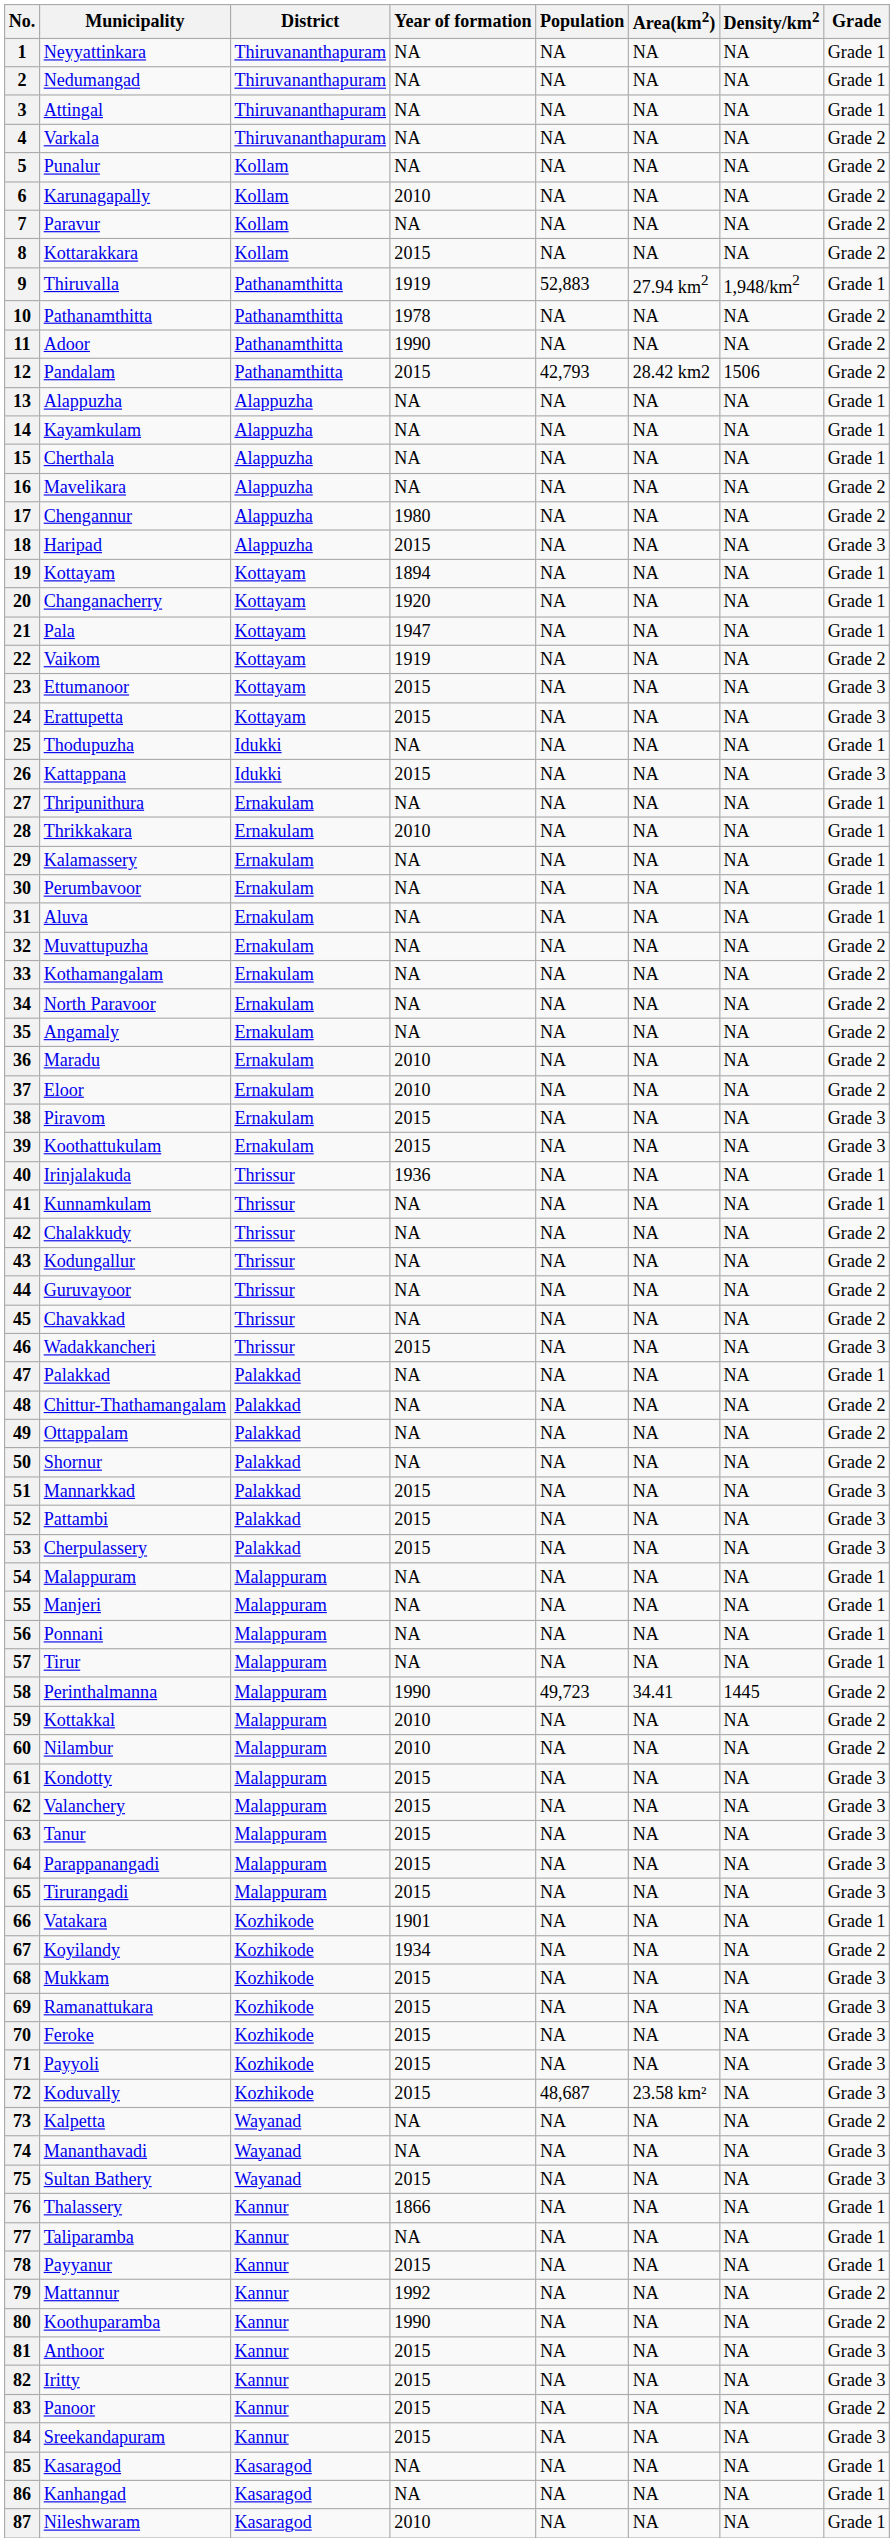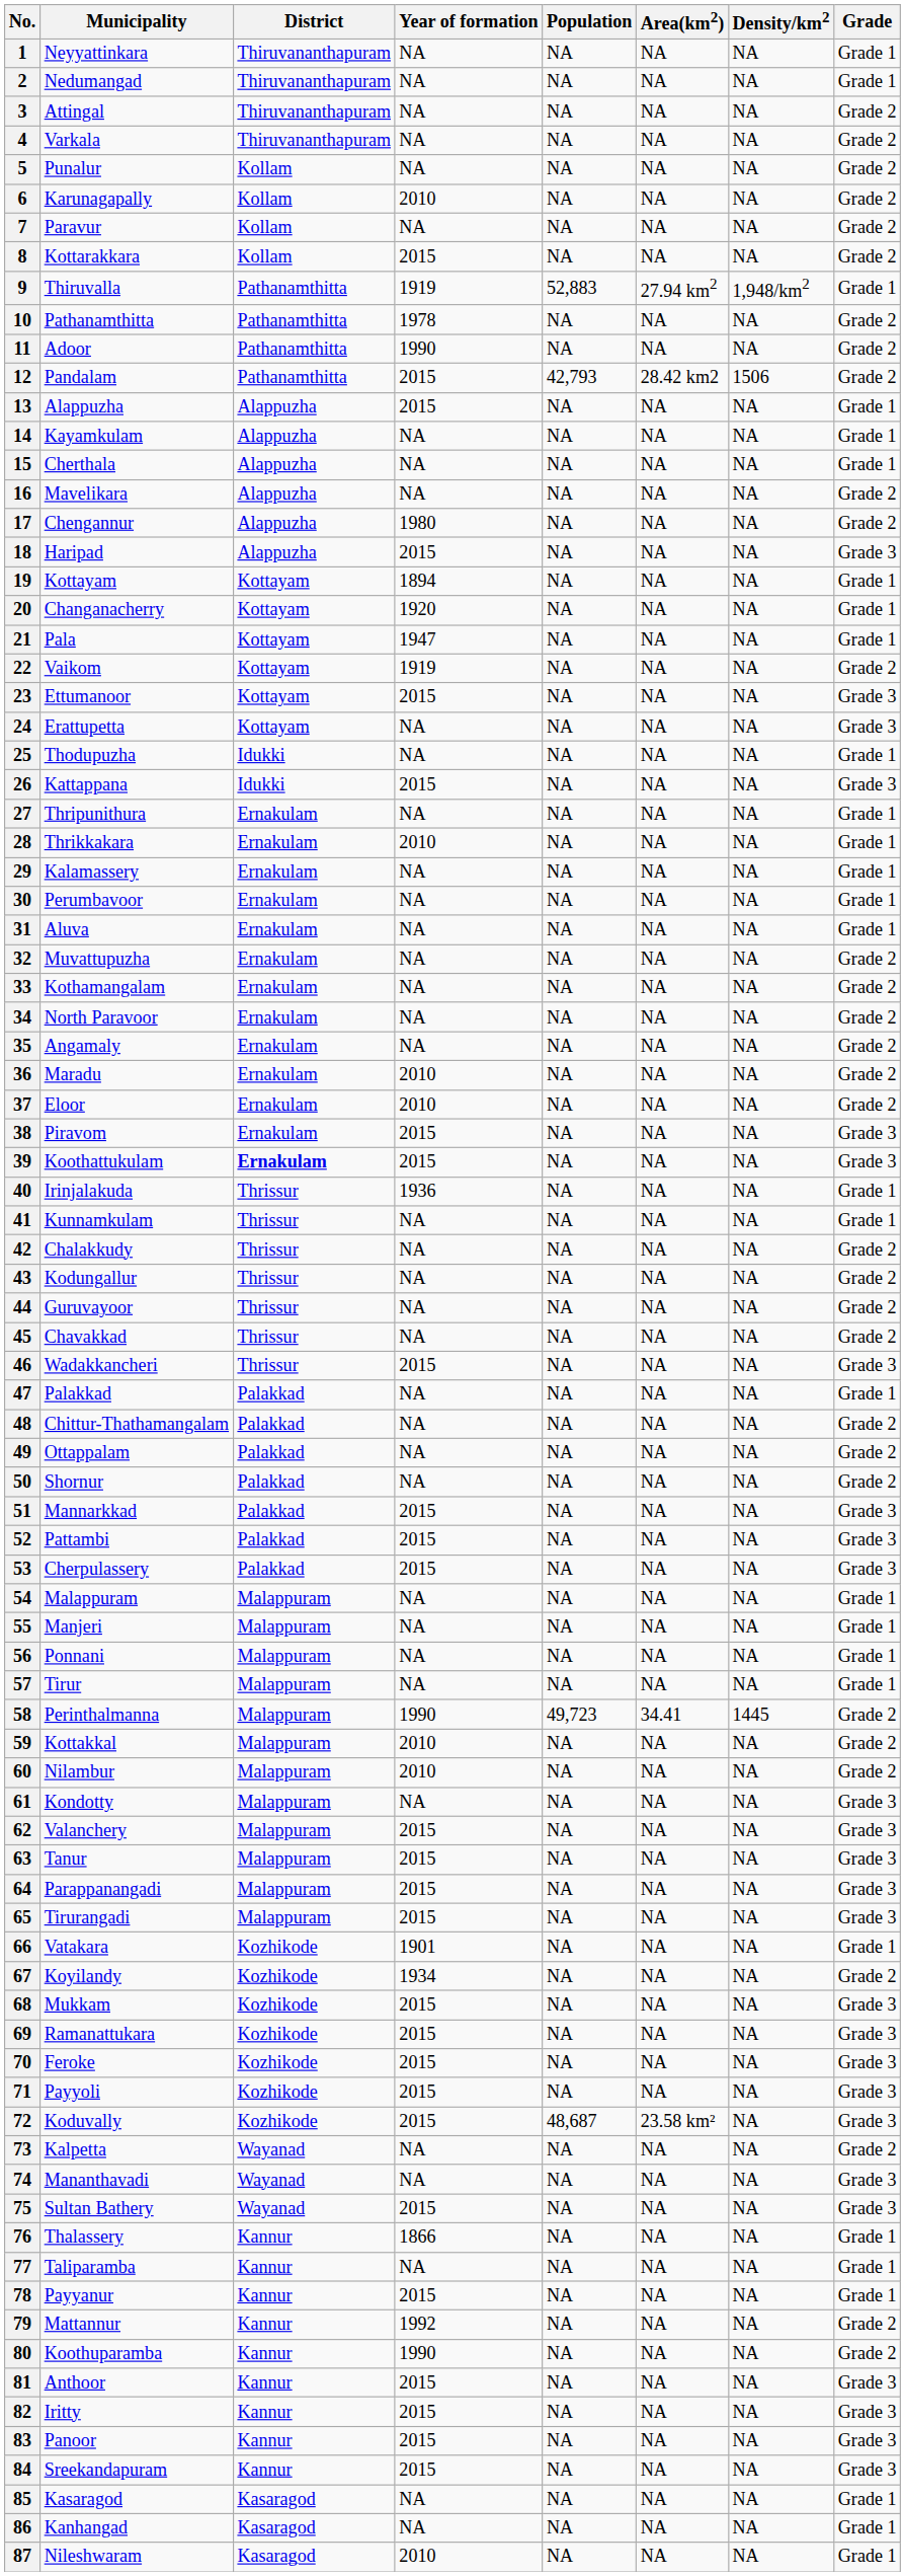3 | Grade: Grade 1 -> Grade 2
13 | Year of formation: NA -> 2015
24 | Year of formation: 2015 -> NA
39 | District: normal -> bold
61 | Year of formation: 2015 -> NA
83 | Grade: Grade 2 -> Grade 3
